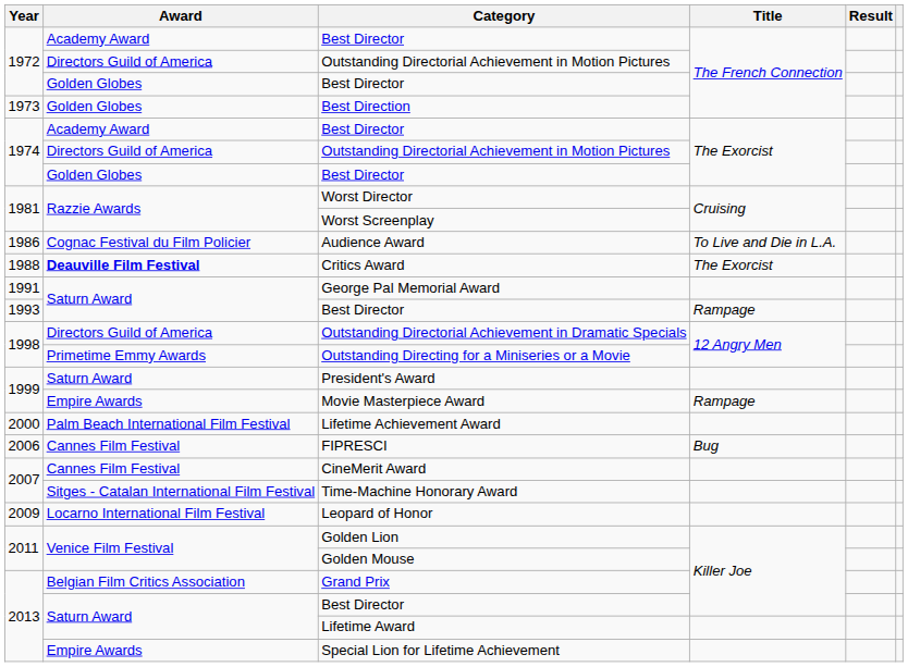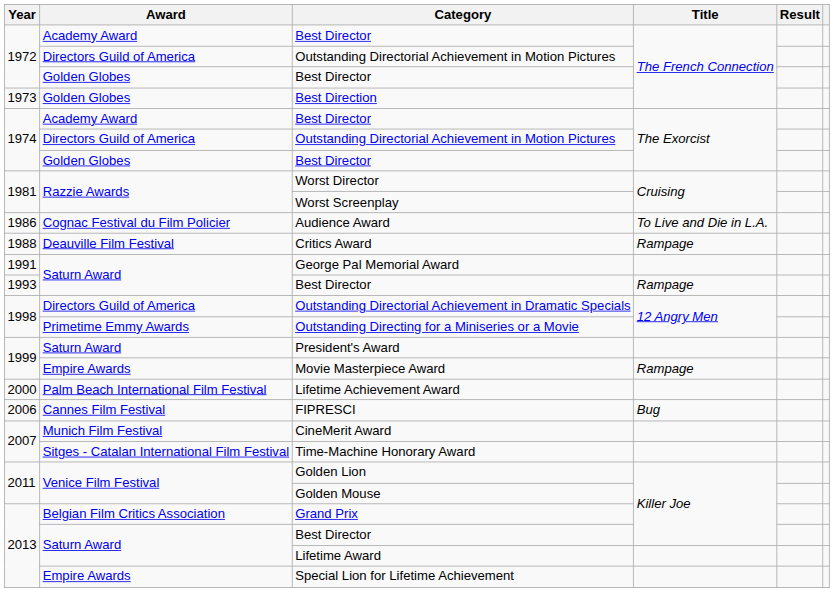Critics Award | Award: bold -> normal
Critics Award | Title: The Exorcist -> Rampage
CineMerit Award | Award: Cannes Film Festival -> Munich Film Festival
- row: 2009 | Locarno International Film Festival | Leopard of Honor
